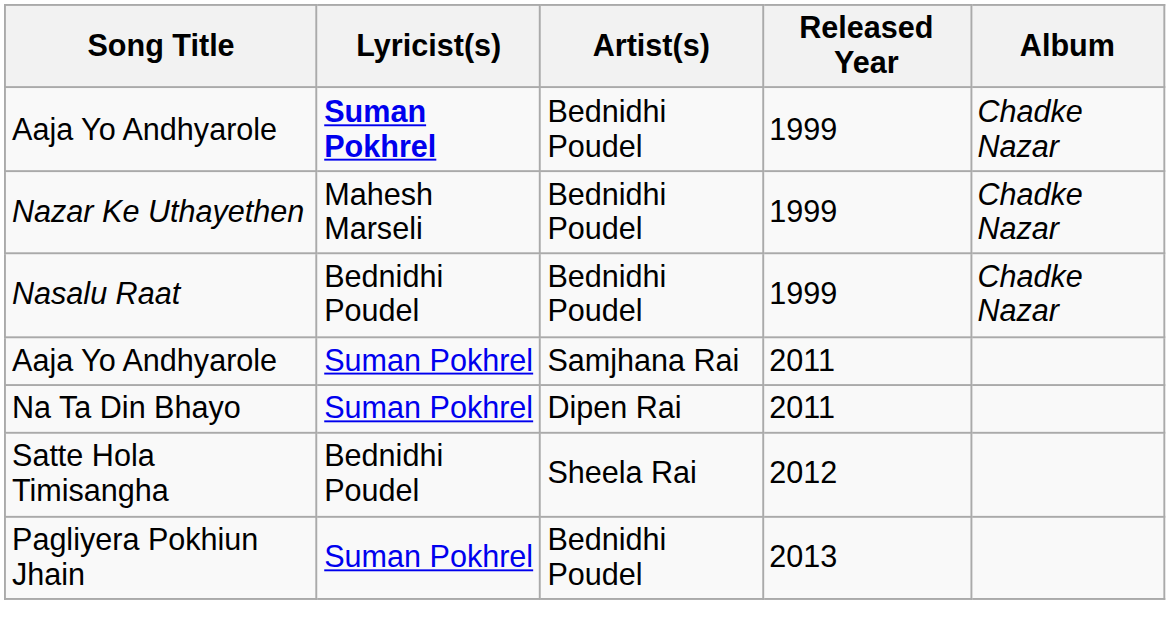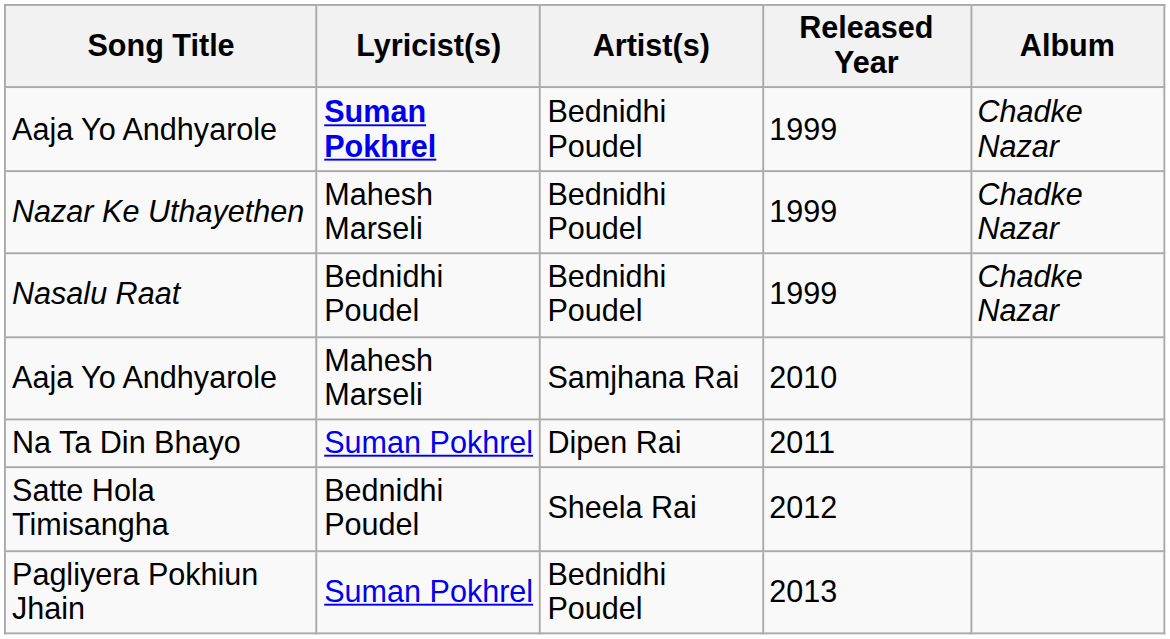Aaja Yo Andhyarole / Samjhana Rai | Lyricist(s): Suman Pokhrel -> Mahesh Marseli
Aaja Yo Andhyarole / Samjhana Rai | Released Year: 2011 -> 2010
